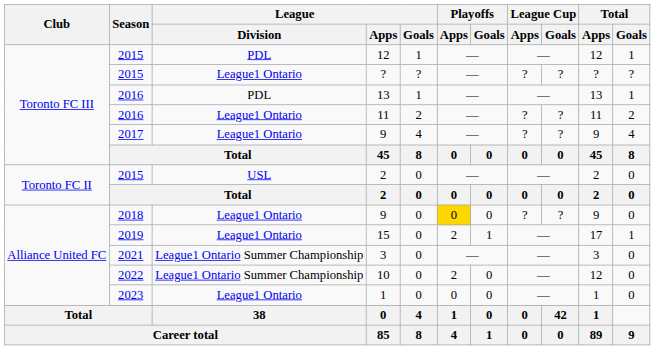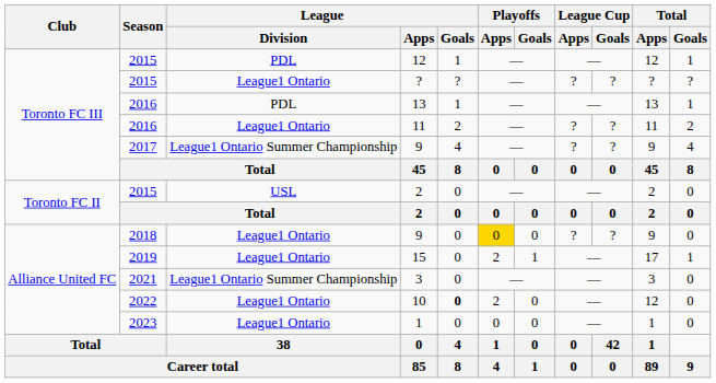2017 / 9 | League / Division: League1 Ontario -> League1 Ontario Summer Championship
10 | League / Division: League1 Ontario Summer Championship -> League1 Ontario
10 | League / Goals: normal -> bold
